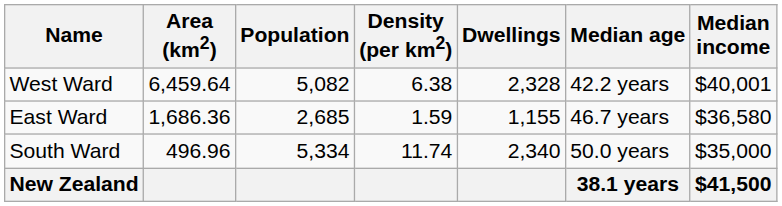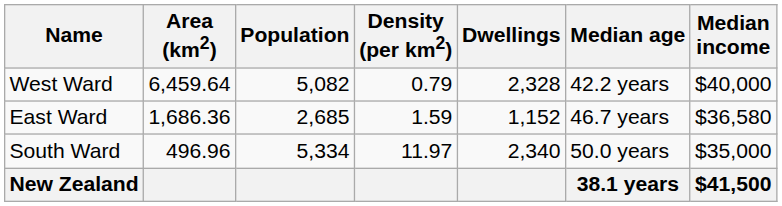West Ward | Density (per km2): 6.38 -> 0.79
West Ward | Median income: $40,001 -> $40,000
East Ward | Dwellings: 1,155 -> 1,152
South Ward | Density (per km2): 11.74 -> 11.97
